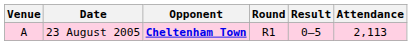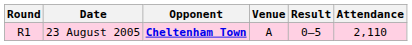columns swapped: Round <-> Venue
23 August 2005 | Attendance: 2,113 -> 2,110
